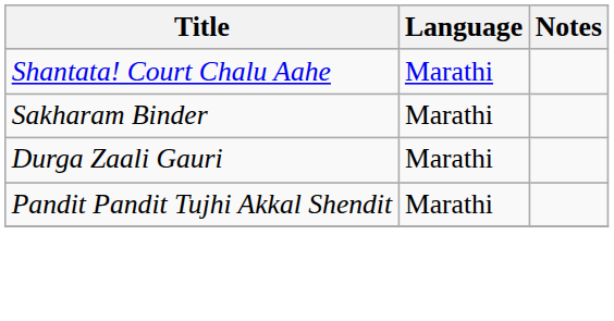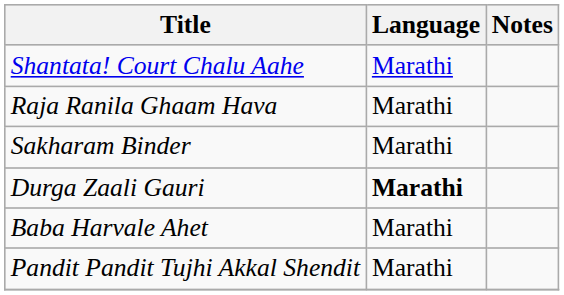+ row: Raja Ranila Ghaam Hava | Marathi
Durga Zaali Gauri | Language: normal -> bold
+ row: Baba Harvale Ahet | Marathi
